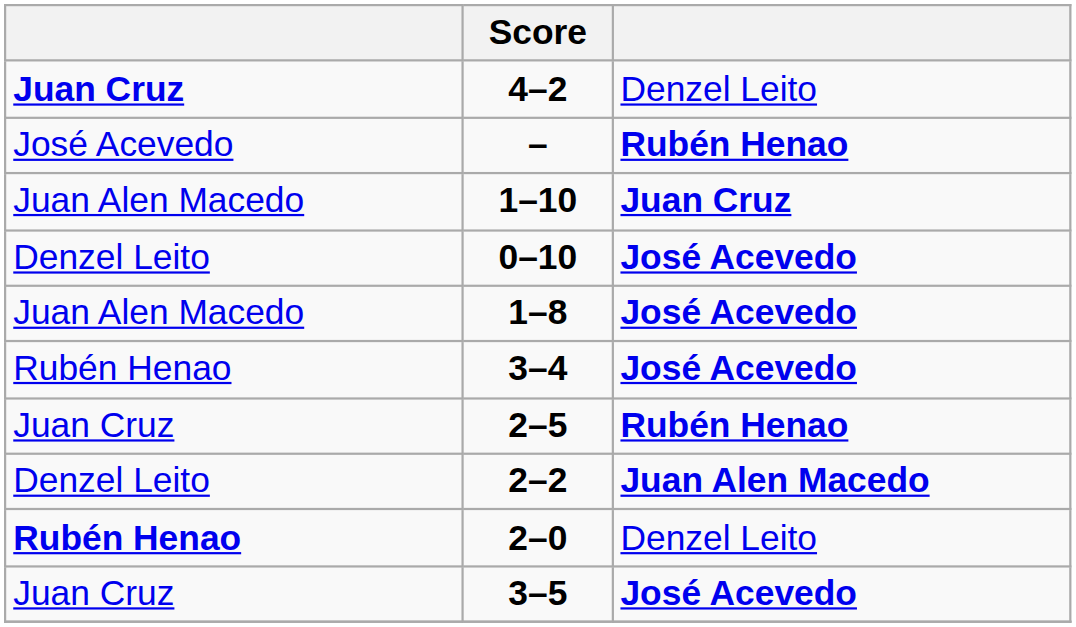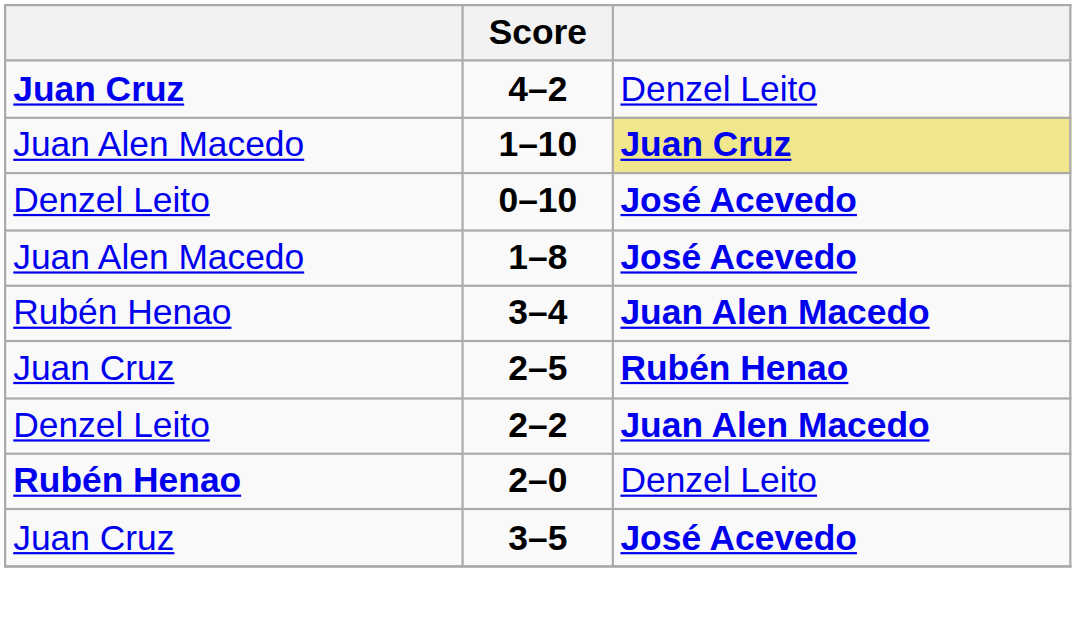- row: José Acevedo | – | Rubén Henao
1–10 | column 3: no background -> khaki background
3–4 | column 3: José Acevedo -> Juan Alen Macedo
